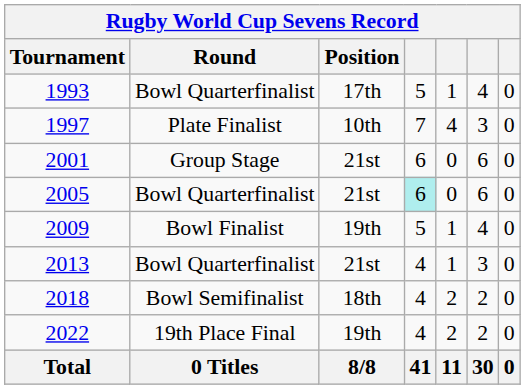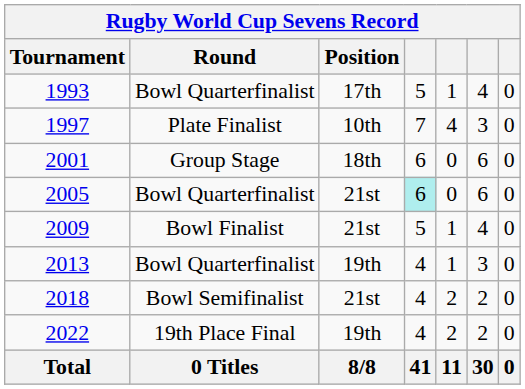2001 | Position: 21st -> 18th
2009 | Position: 19th -> 21st
2013 | Position: 21st -> 19th
2018 | Position: 18th -> 21st
